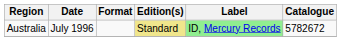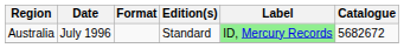Australia | Edition(s): khaki background -> no background
Australia | Catalogue: 5782672 -> 5682672
